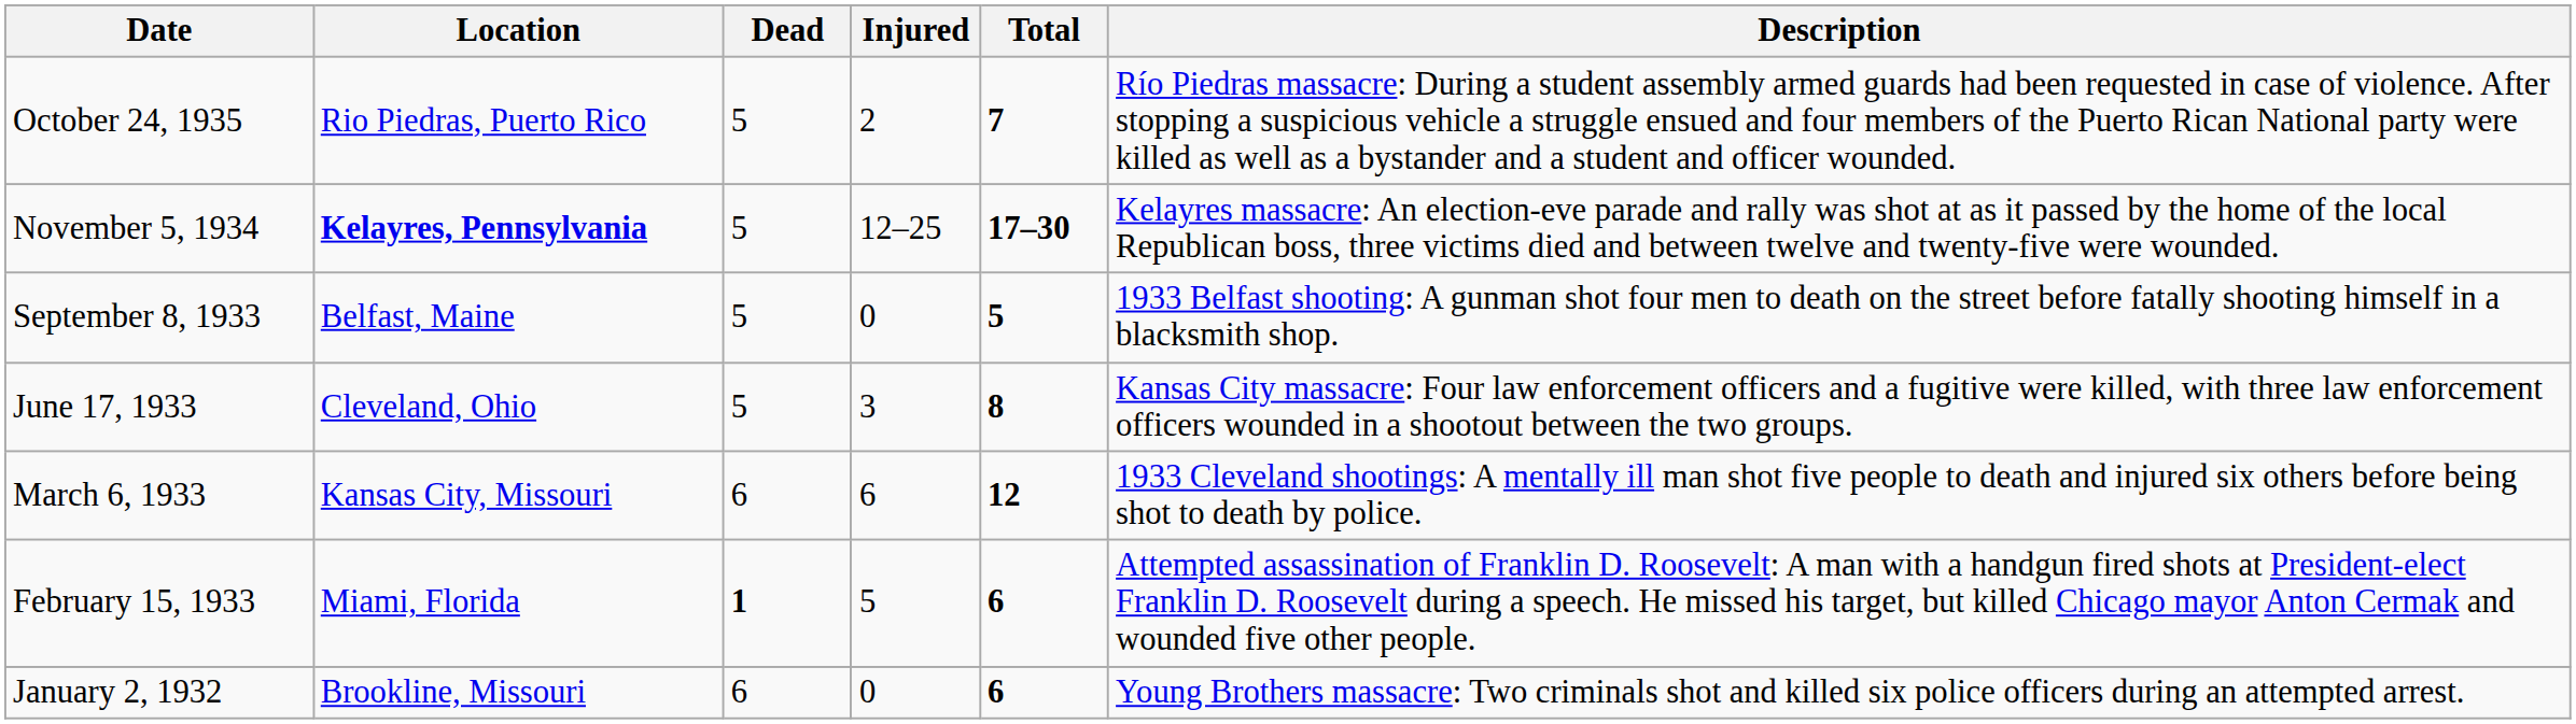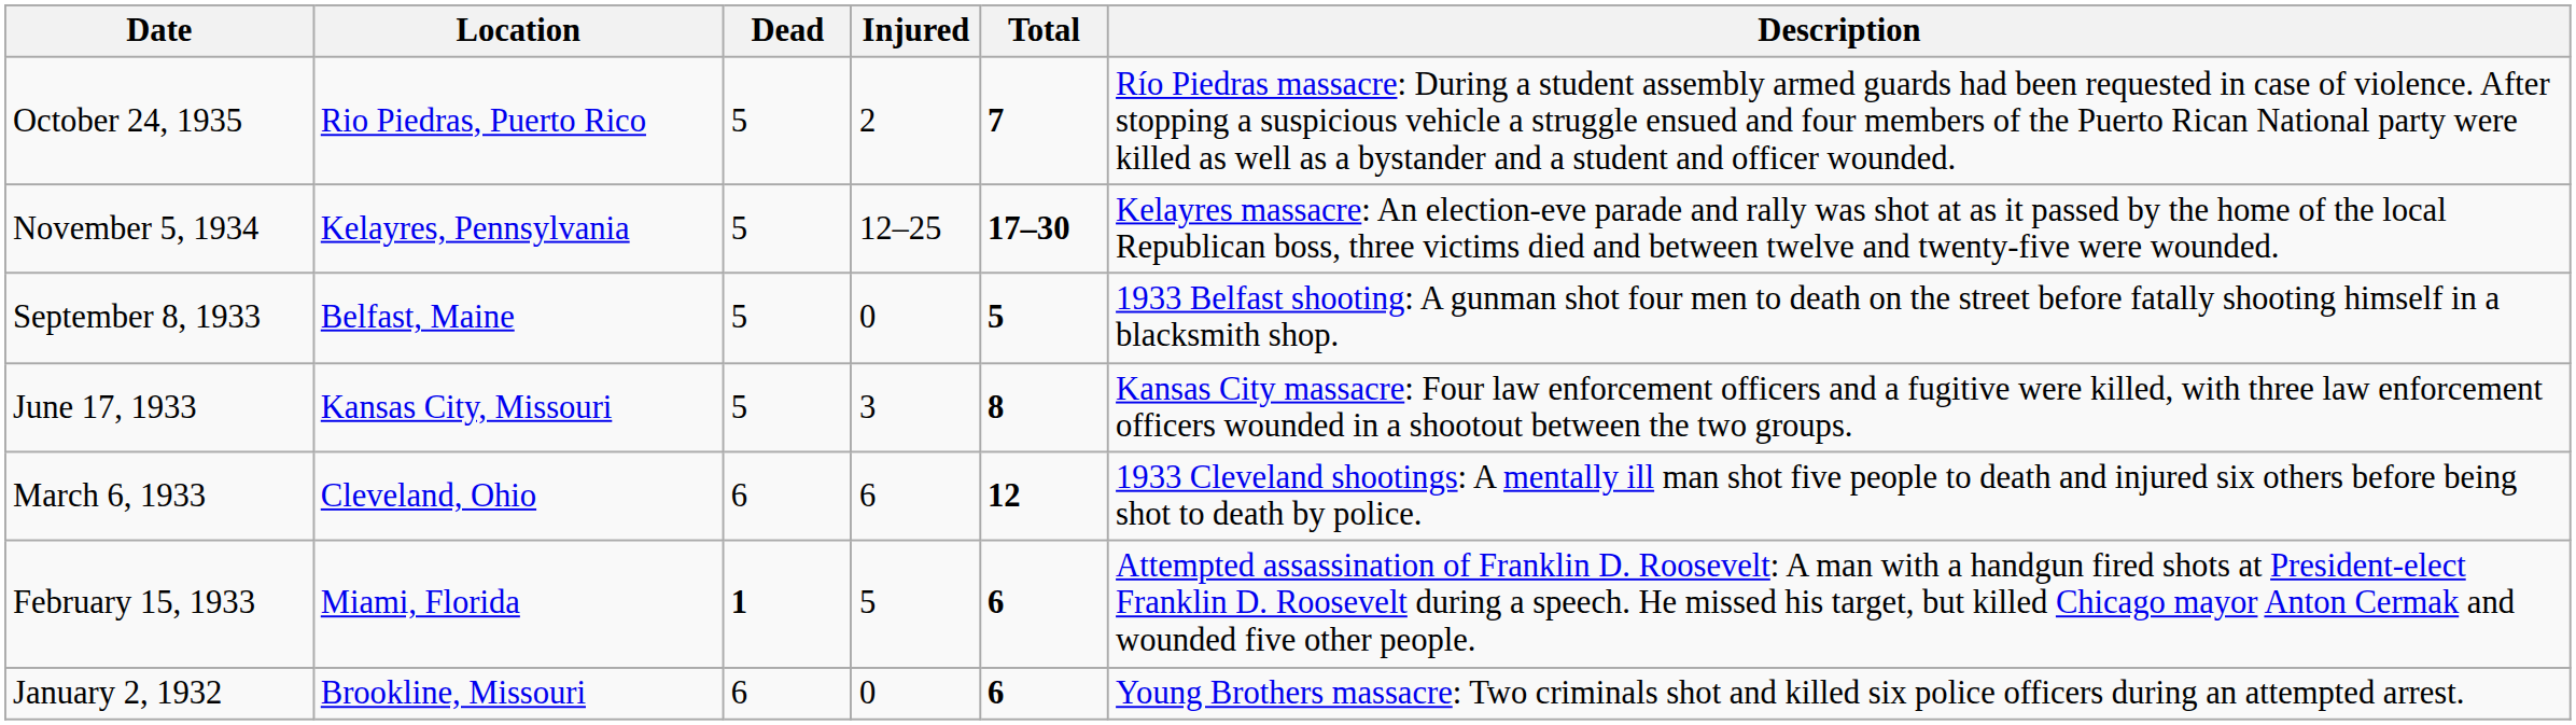November 5, 1934 | Location: bold -> normal
June 17, 1933 | Location: Cleveland, Ohio -> Kansas City, Missouri
March 6, 1933 | Location: Kansas City, Missouri -> Cleveland, Ohio
